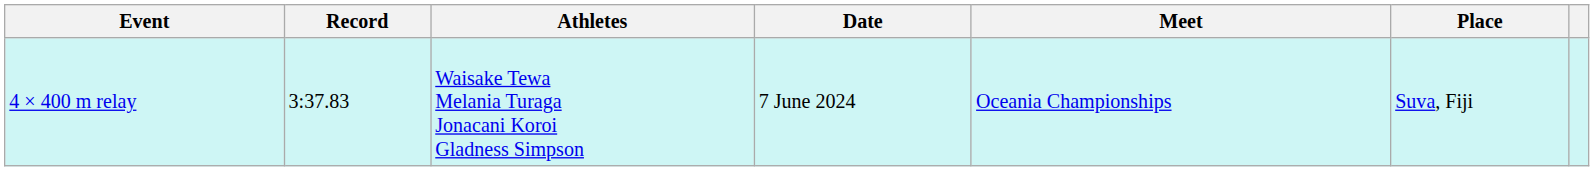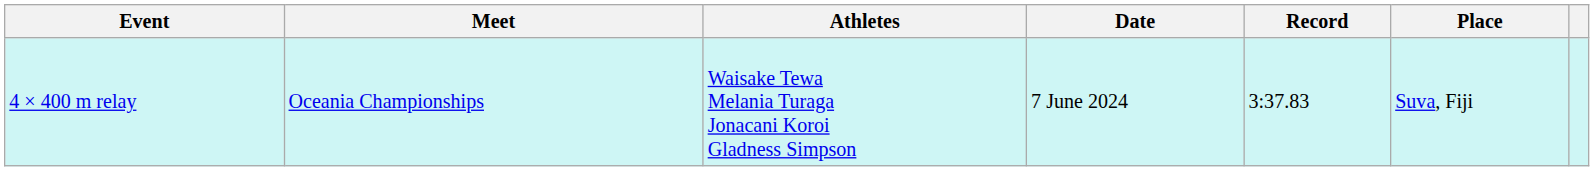columns swapped: Record <-> Meet
